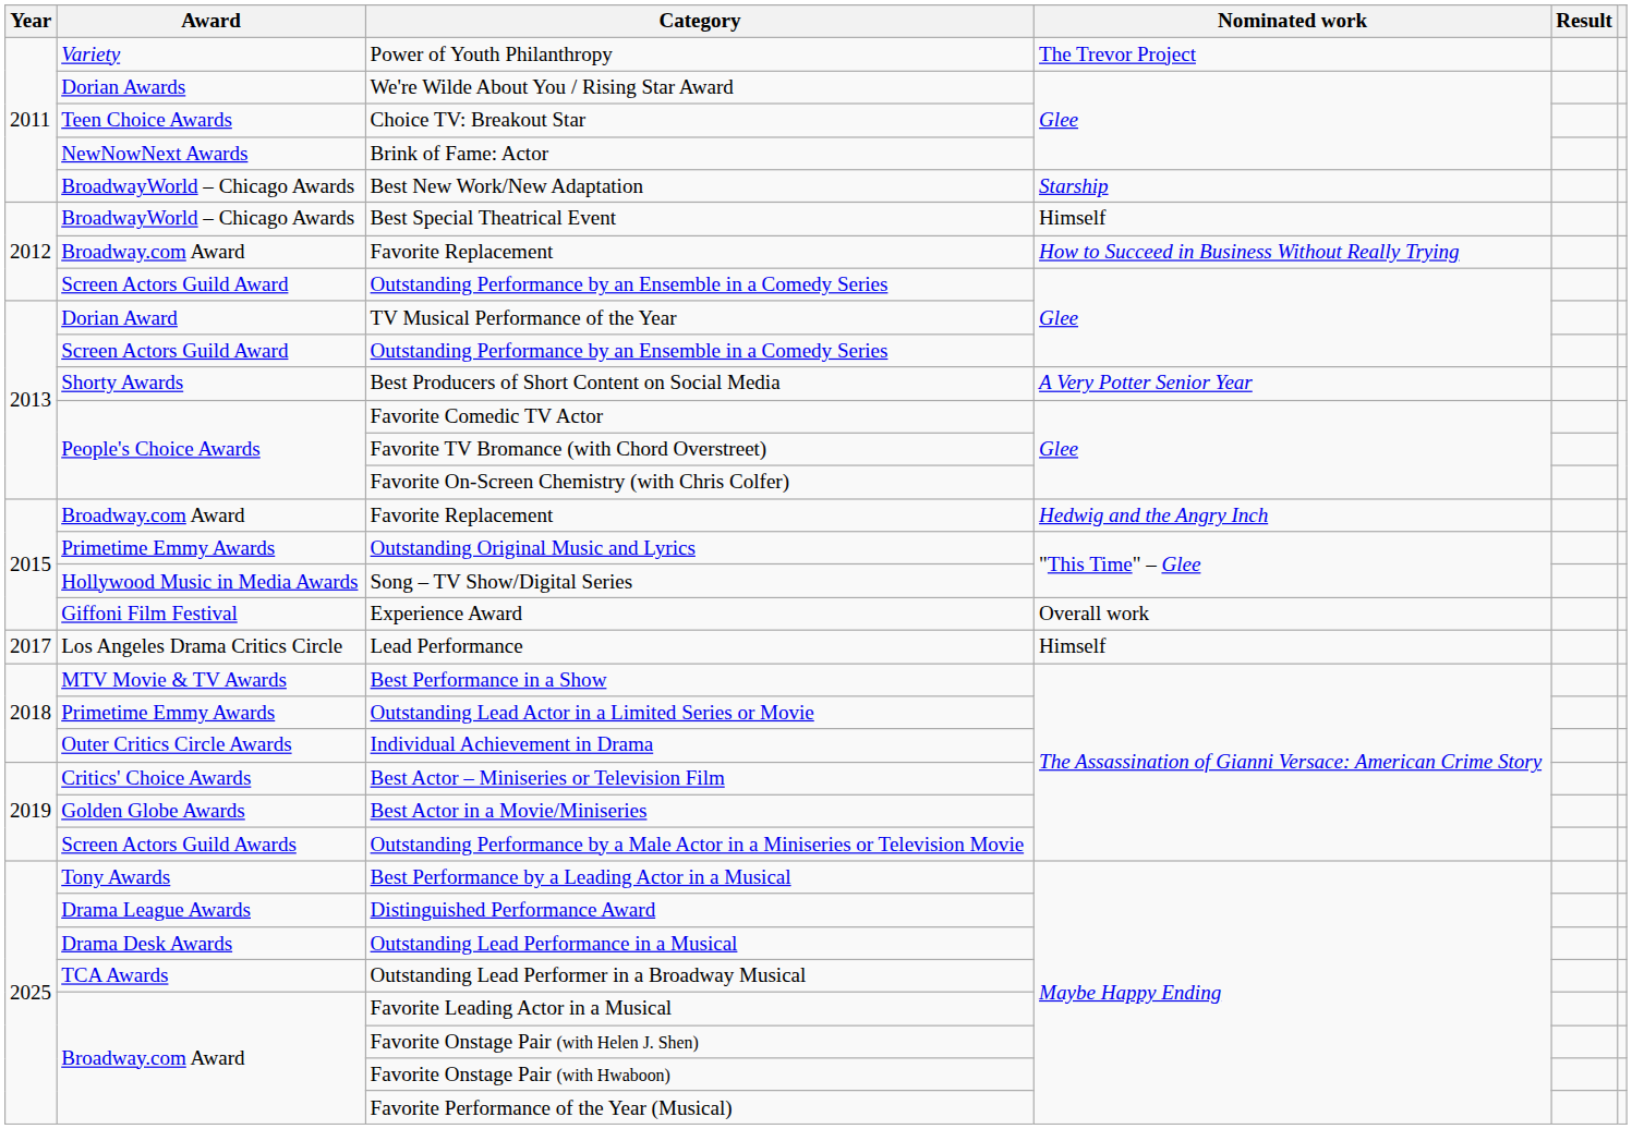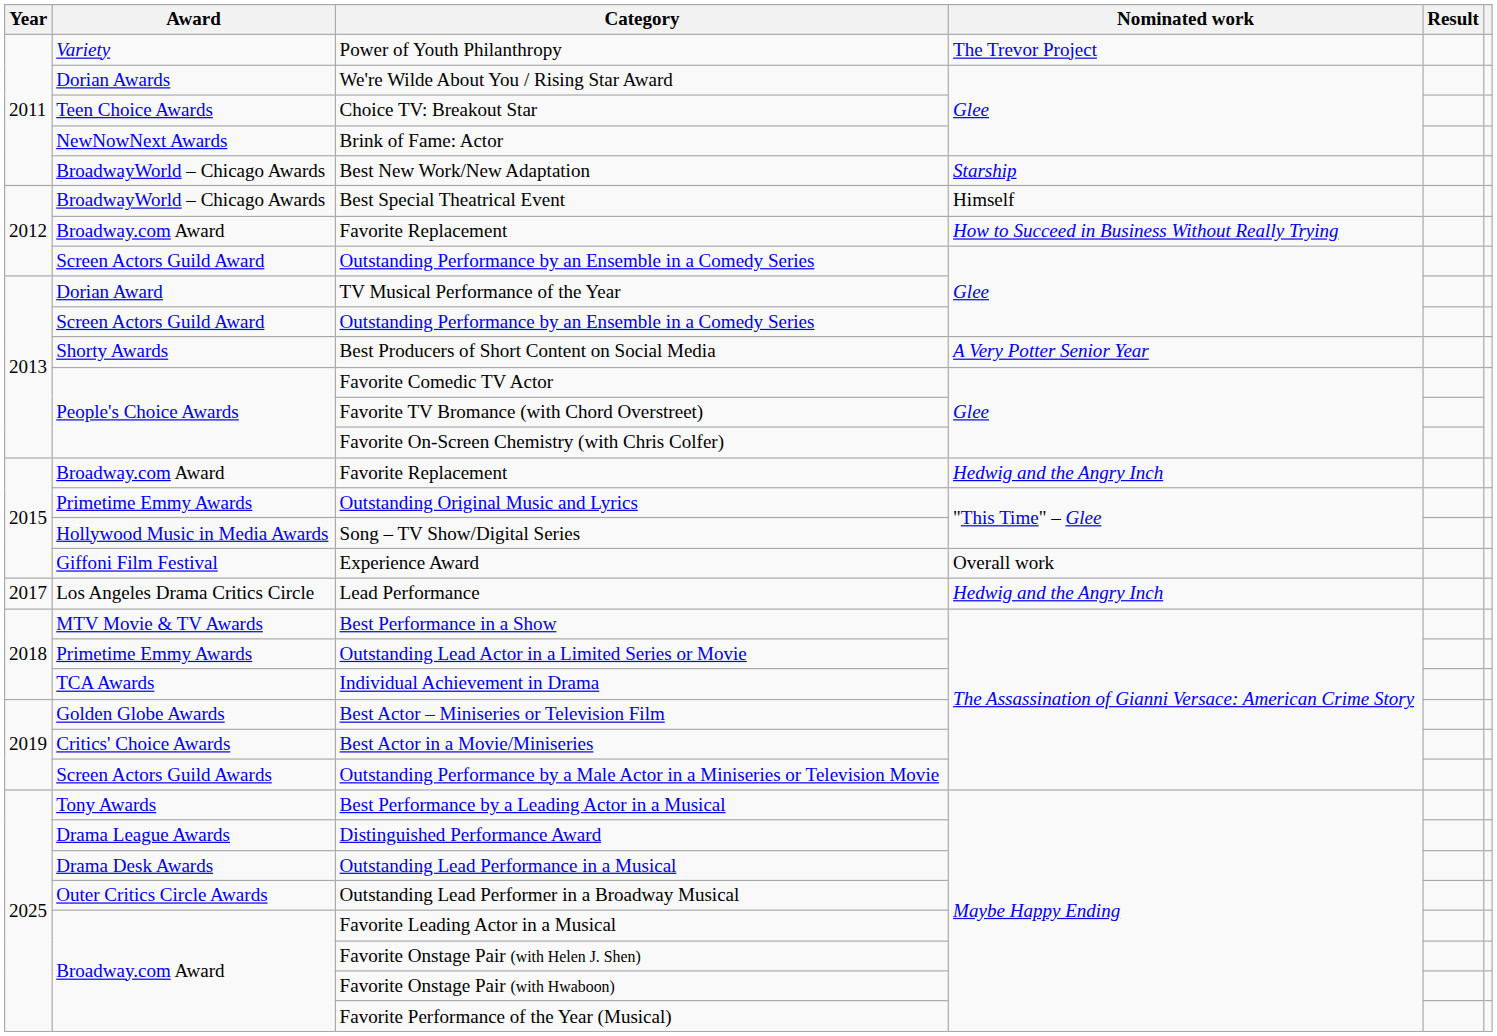Lead Performance | Nominated work: Himself -> Hedwig and the Angry Inch
Individual Achievement in Drama | Award: Outer Critics Circle Awards -> TCA Awards
Best Actor – Miniseries or Television Film | Award: Critics' Choice Awards -> Golden Globe Awards
Best Actor in a Movie/Miniseries | Award: Golden Globe Awards -> Critics' Choice Awards
Outstanding Lead Performer in a Broadway Musical | Award: TCA Awards -> Outer Critics Circle Awards
